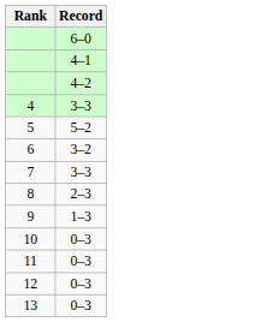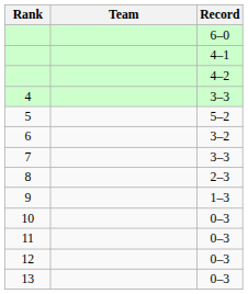+ column: Team
